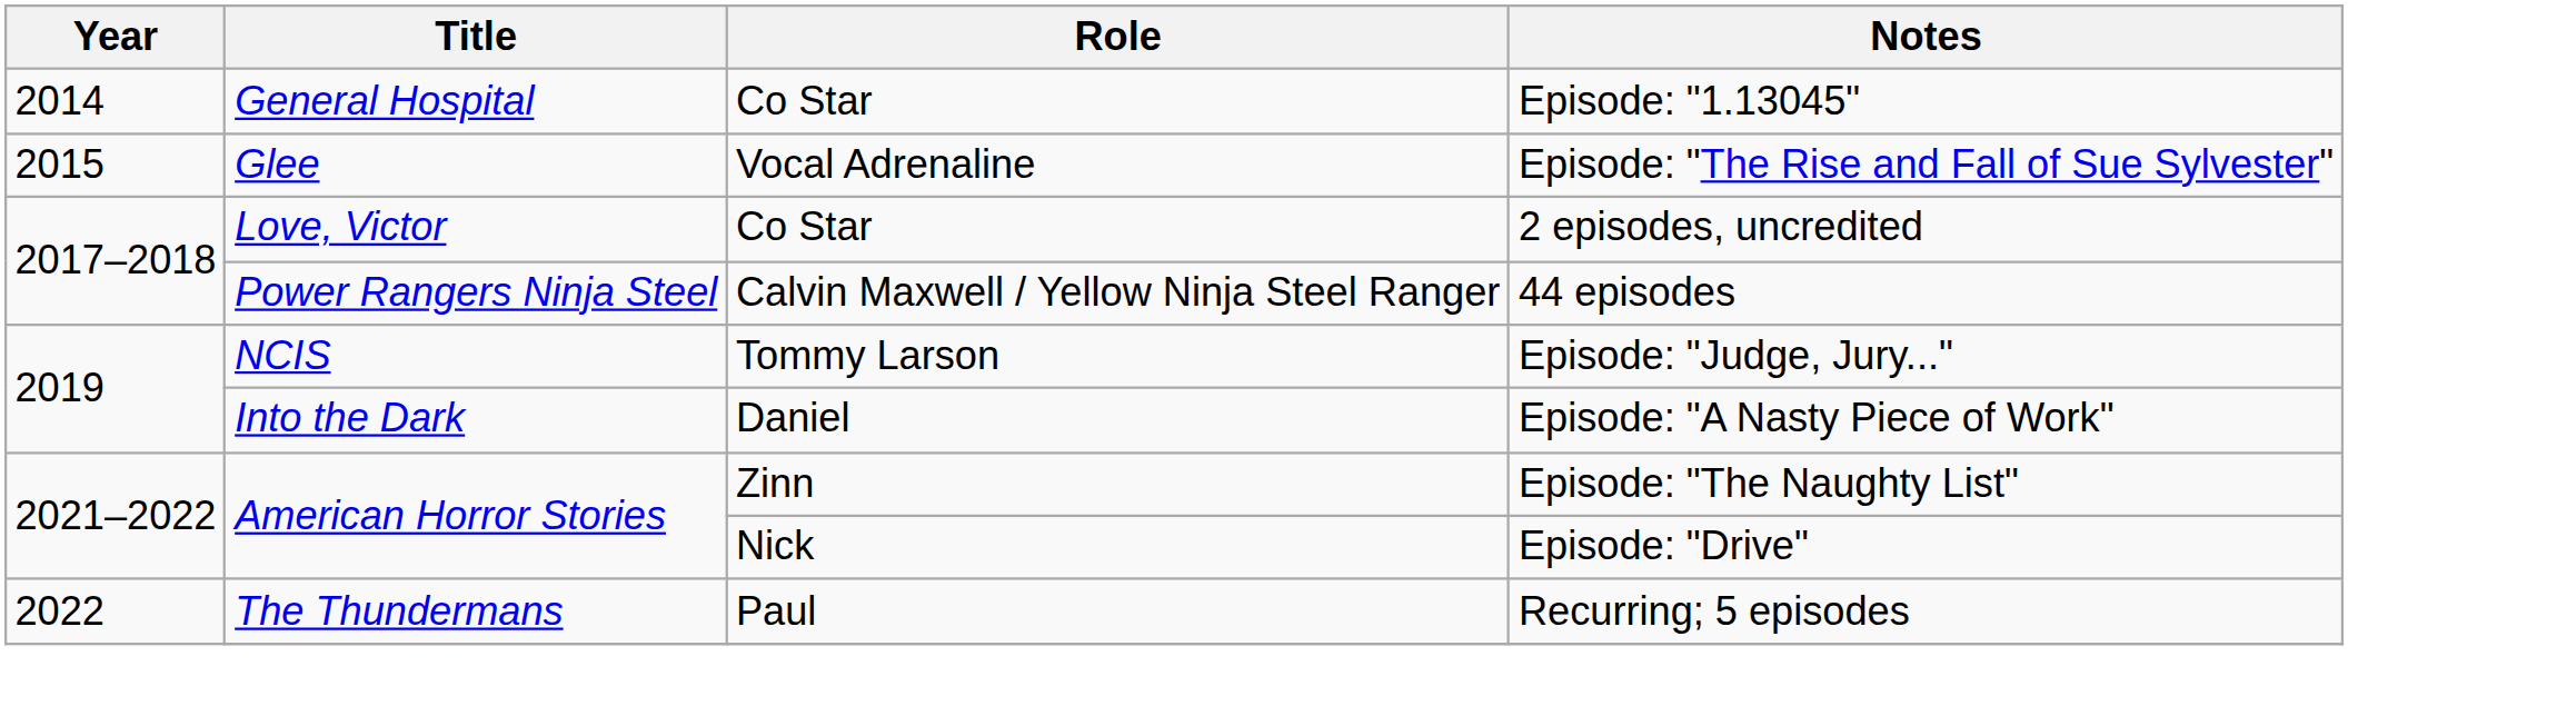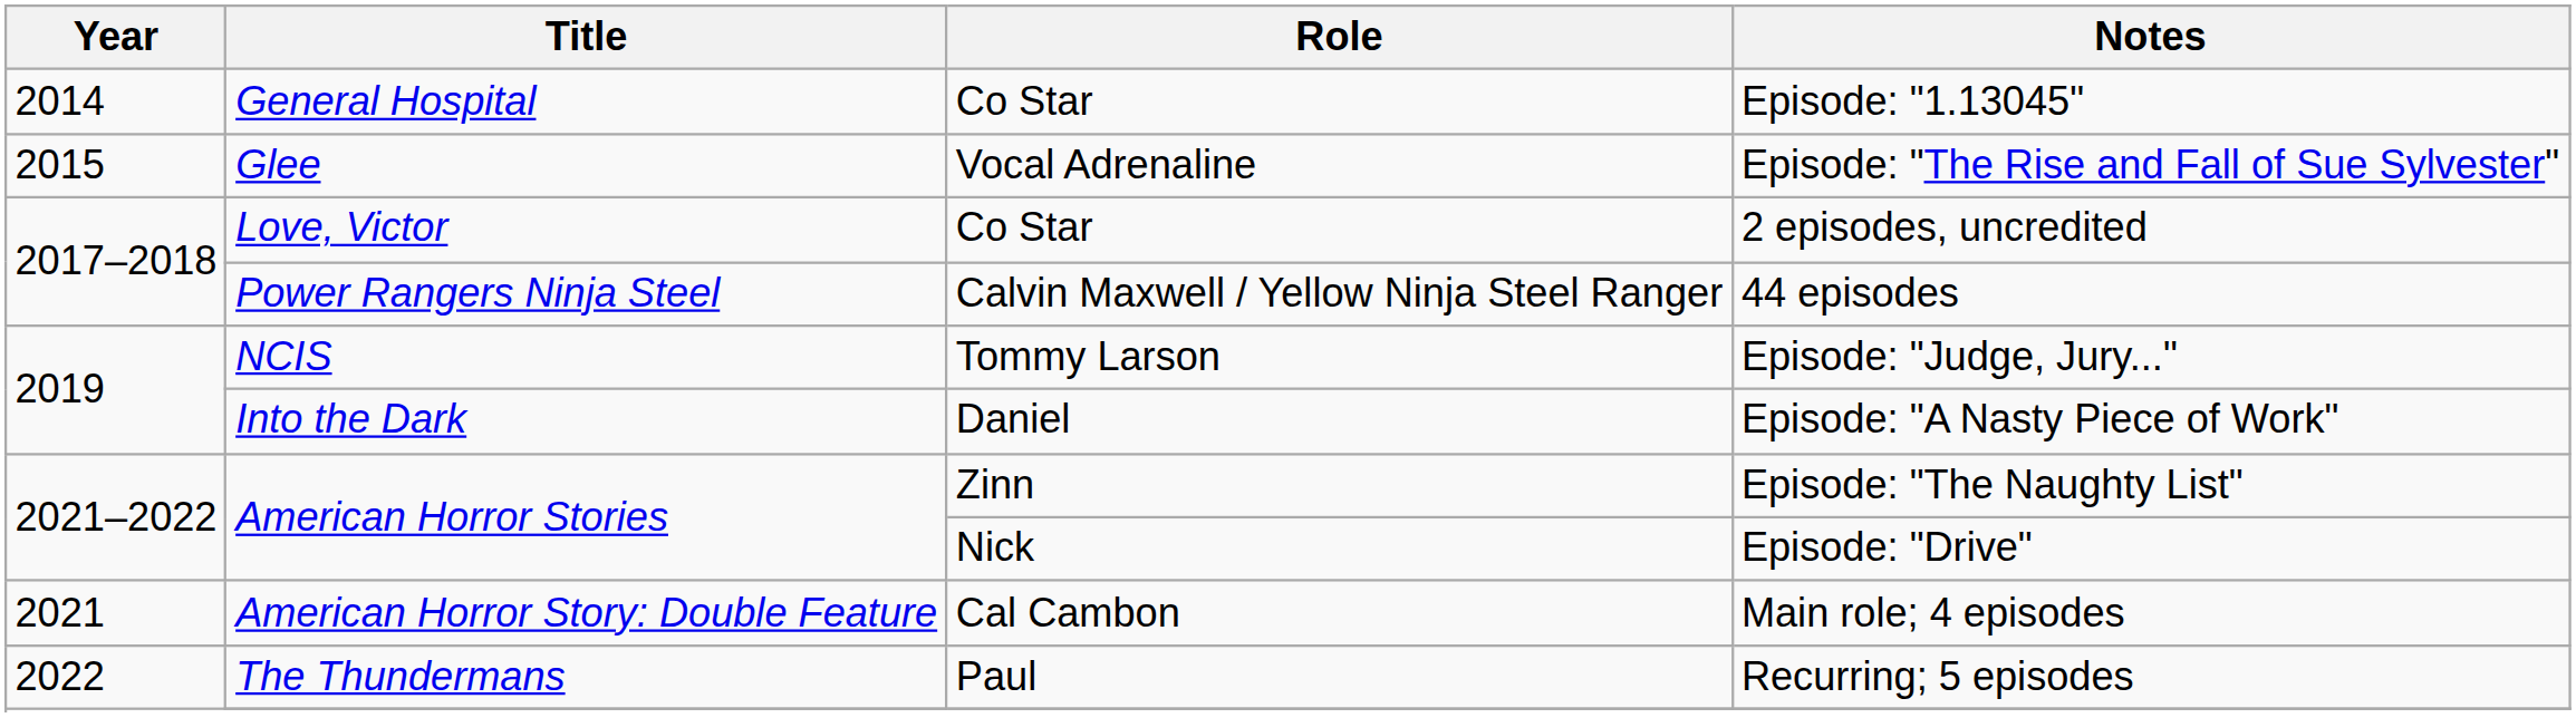+ row: 2021 | American Horror Story: Double Feature | Cal Cambon | Main role; 4 episodes
